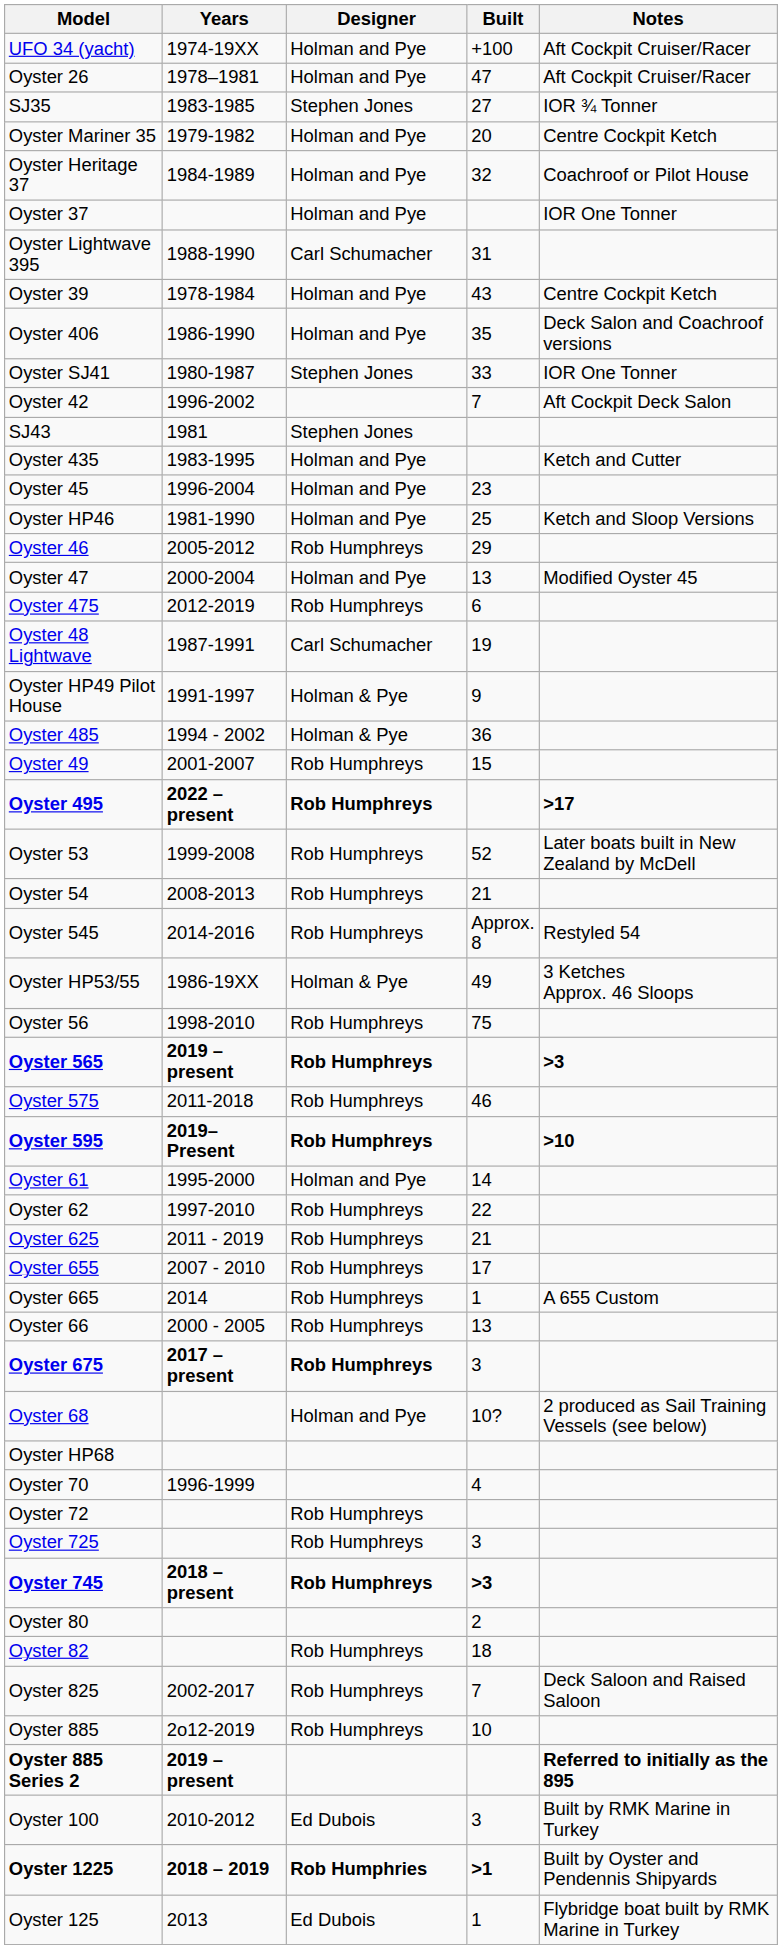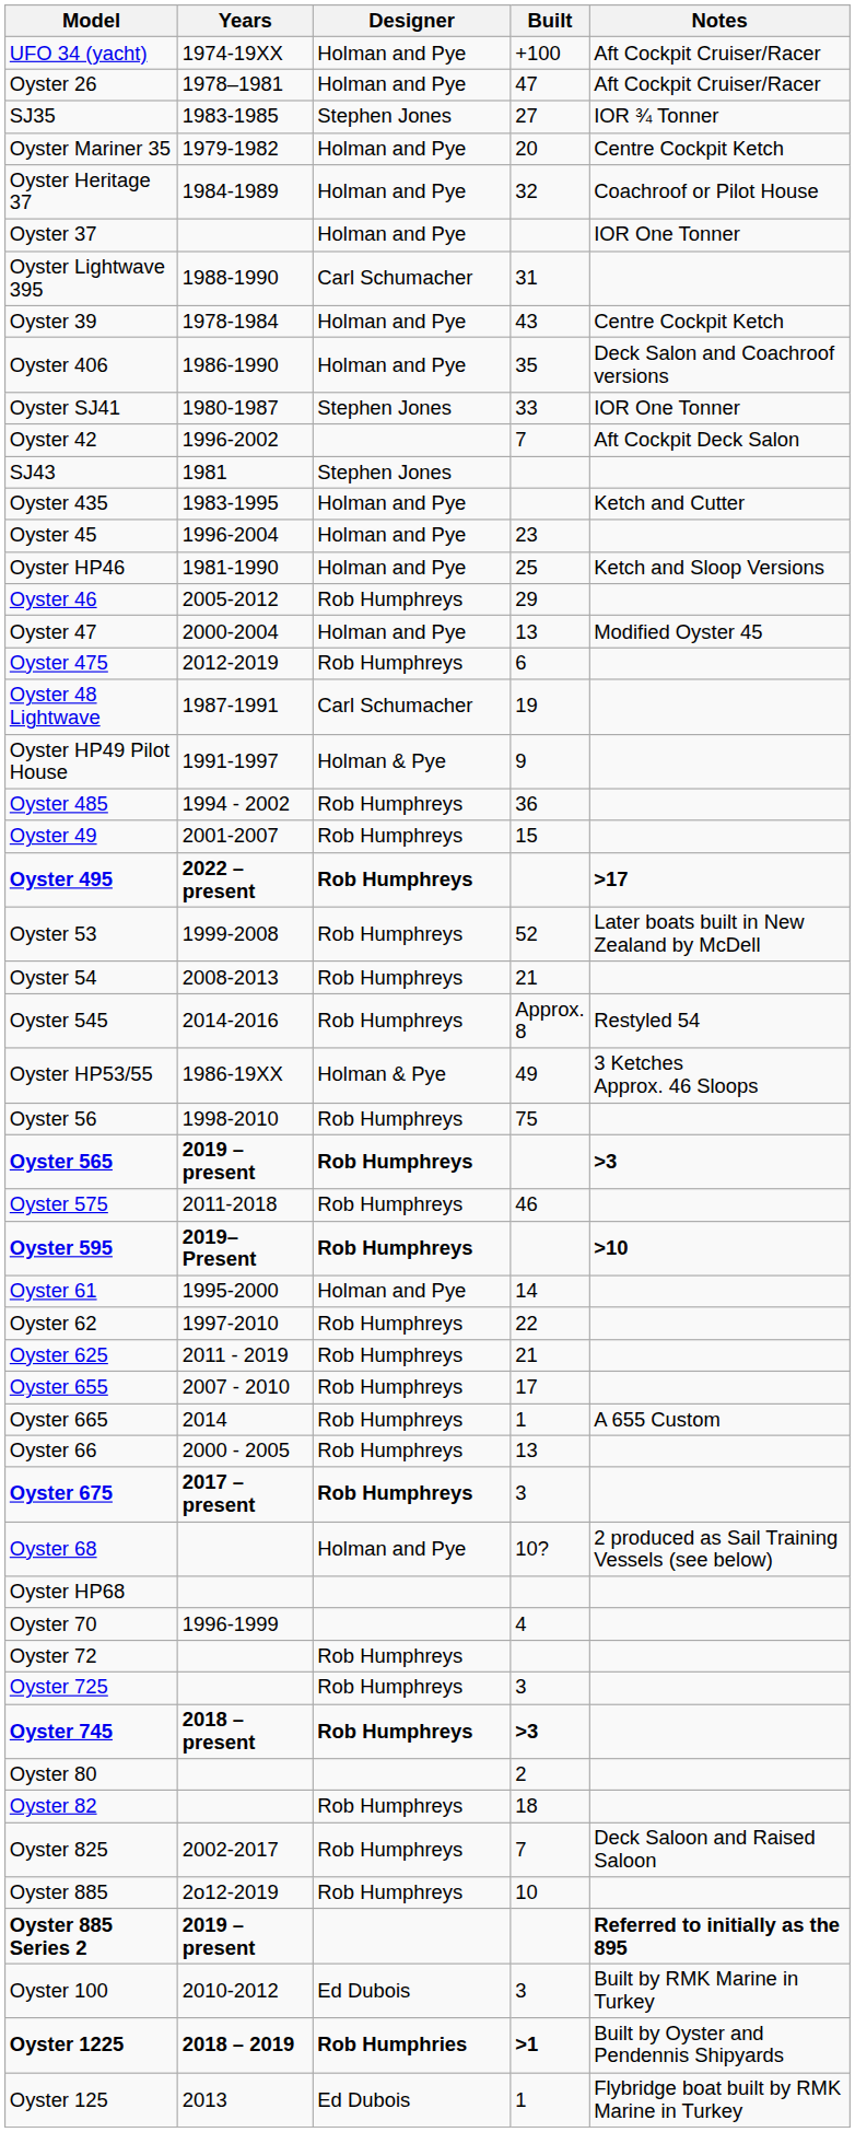Oyster 485 | Designer: Holman & Pye -> Rob Humphreys
